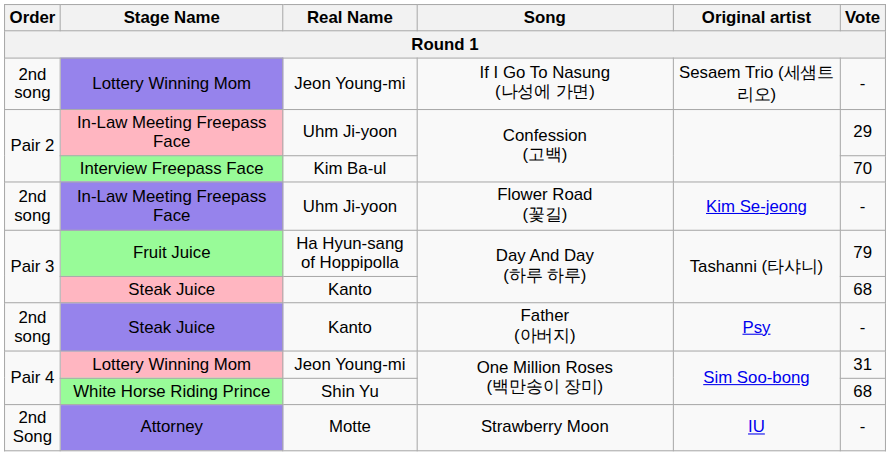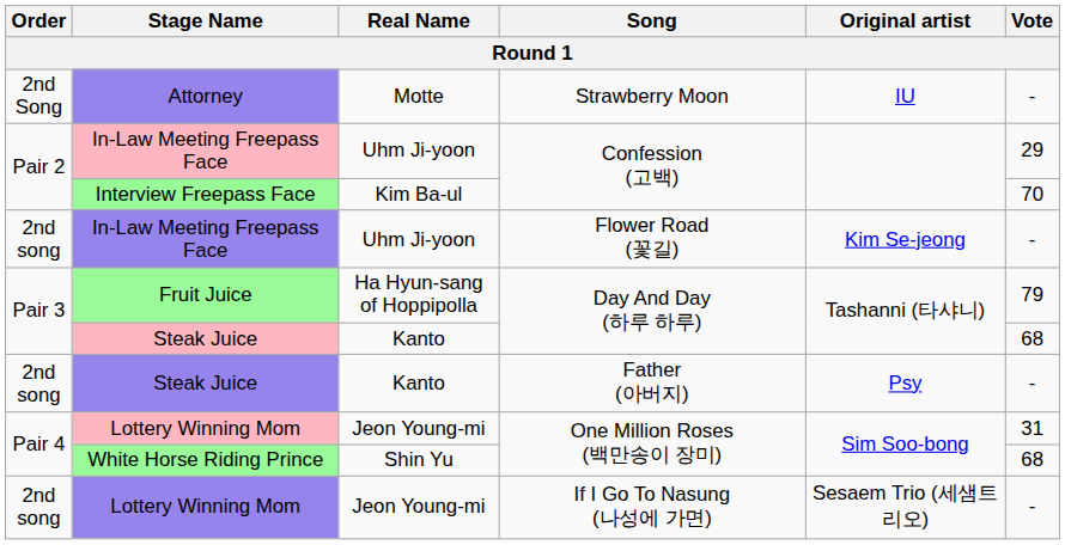rows swapped: Attorney <-> Lottery Winning Mom / If I Go To Nasung (나성에 가면)
